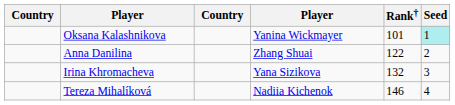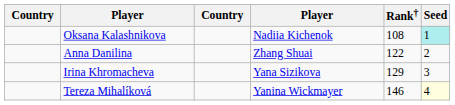Oksana Kalashnikova | column 4: Yanina Wickmayer -> Nadiia Kichenok
Oksana Kalashnikova | Rank†: 101 -> 108
Irina Khromacheva | Rank†: 132 -> 129
Tereza Mihalíková | column 4: Nadiia Kichenok -> Yanina Wickmayer
Tereza Mihalíková | Seed: no background -> lightyellow background
